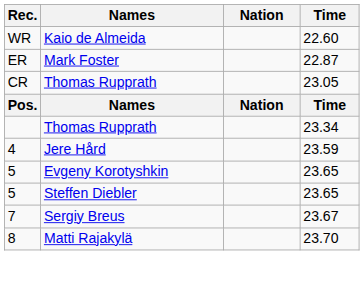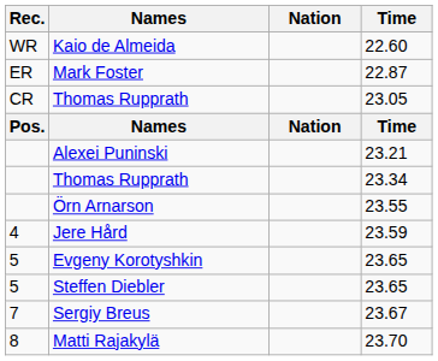+ row: Alexei Puninski | 23.21
+ row: Örn Arnarson | 23.55
